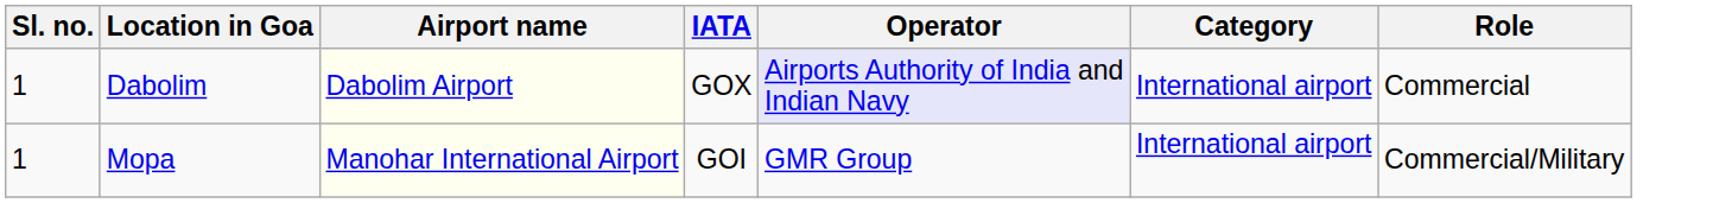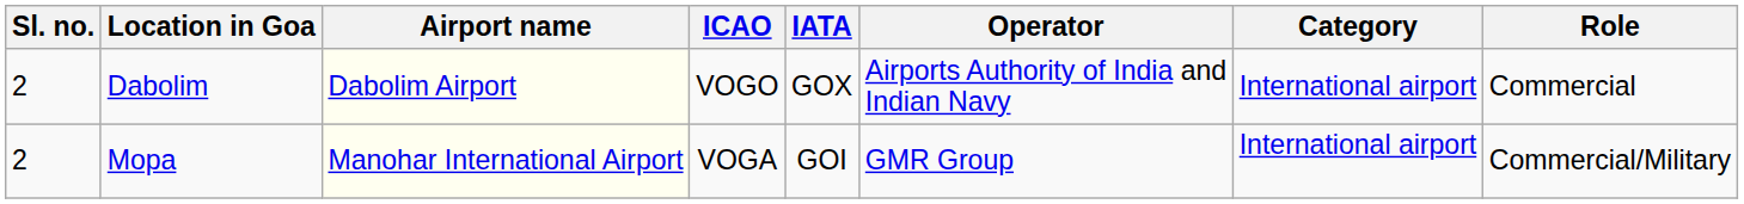+ column: ICAO | VOGO | VOGA
Dabolim | Sl. no.: 1 -> 2
Dabolim | Operator: lavender background -> no background
Mopa | Sl. no.: 1 -> 2
